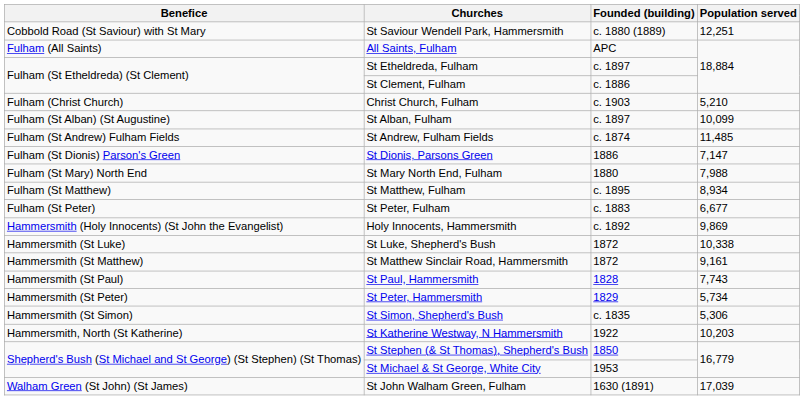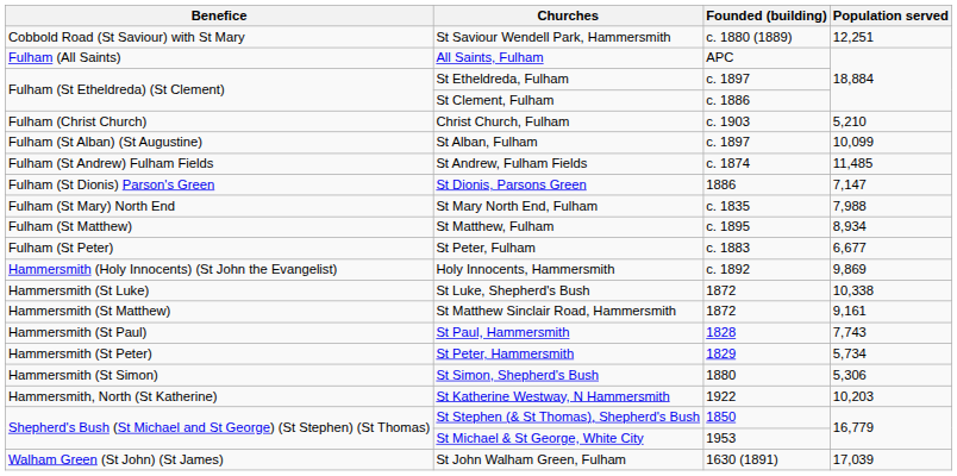St Mary North End, Fulham | Founded (building): 1880 -> c. 1835
St Simon, Shepherd's Bush | Founded (building): c. 1835 -> 1880
